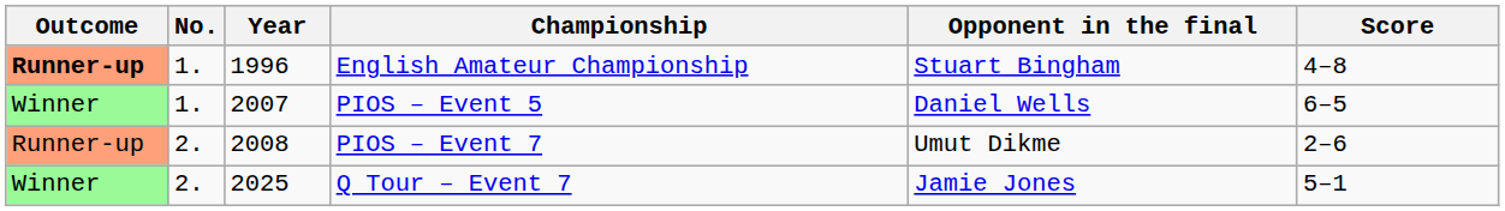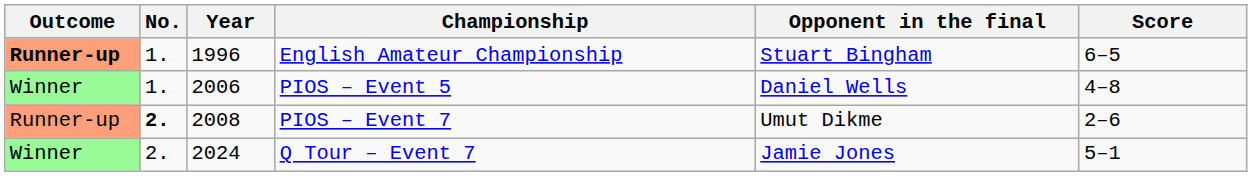English Amateur Championship | Score: 4–8 -> 6–5
PIOS – Event 5 | Year: 2007 -> 2006
PIOS – Event 5 | Score: 6–5 -> 4–8
PIOS – Event 7 | No.: normal -> bold
Q Tour – Event 7 | Year: 2025 -> 2024
